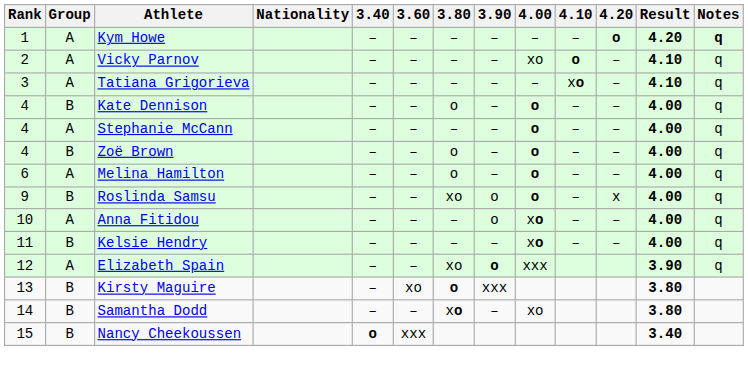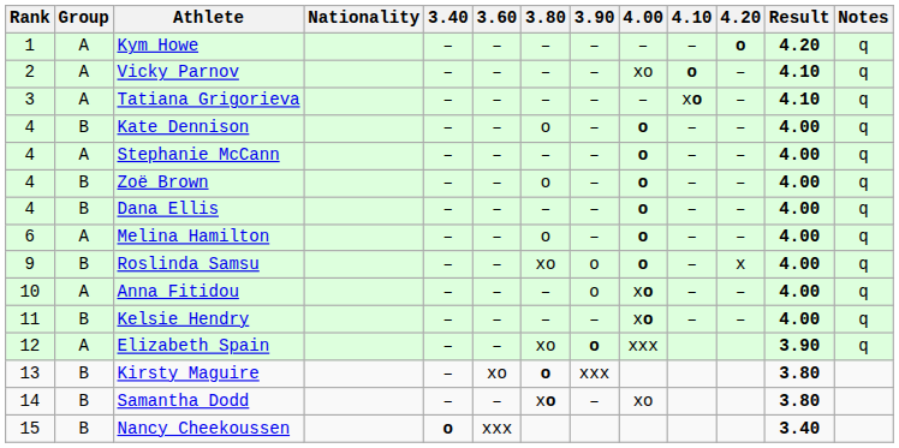Kym Howe | Notes: bold -> normal
+ row: 4 | B | Dana Ellis | – | – | – | – | o | – | – | 4.00 | q
